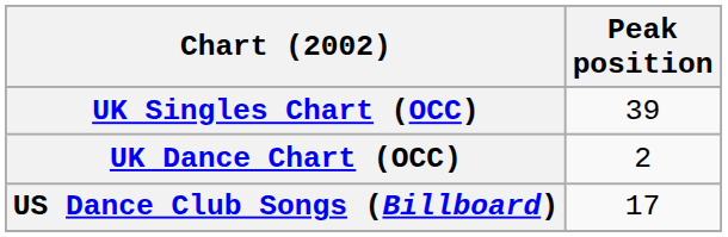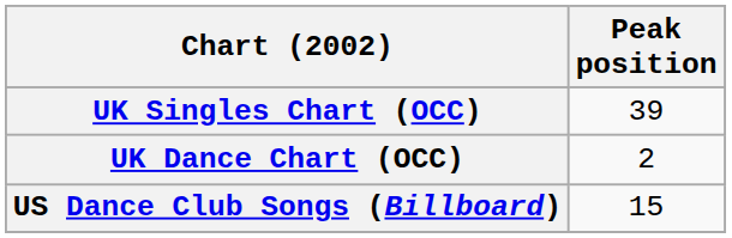US Dance Club Songs (Billboard) | Peak position: 17 -> 15
